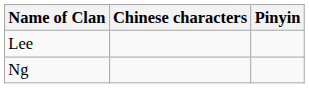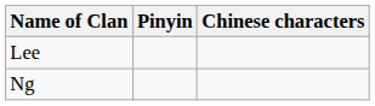columns swapped: Chinese characters <-> Pinyin
